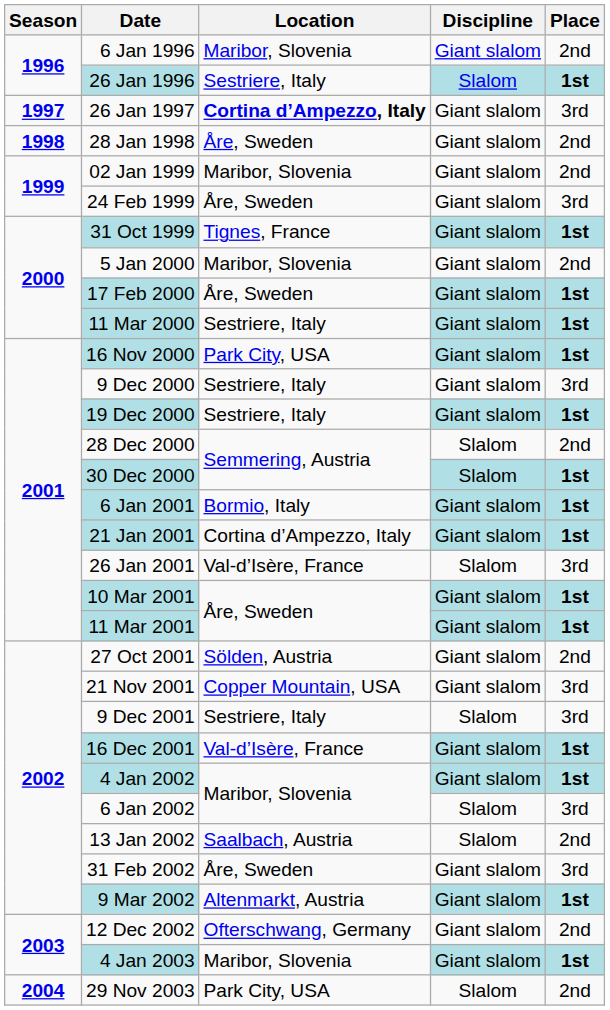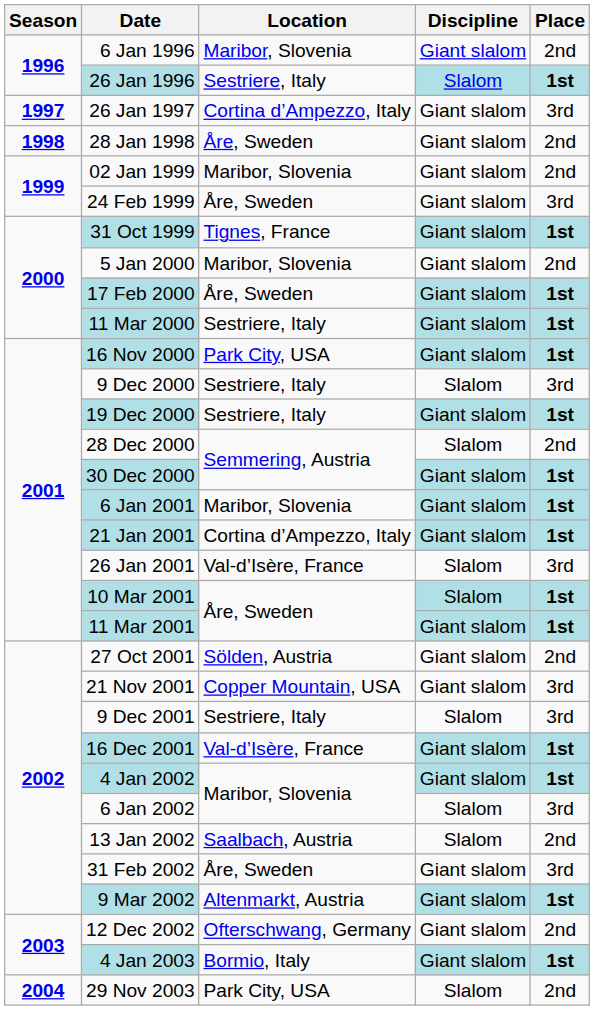26 Jan 1997 | Location: bold -> normal
9 Dec 2000 | Discipline: Giant slalom -> Slalom
30 Dec 2000 | Discipline: Slalom -> Giant slalom
6 Jan 2001 | Location: Bormio, Italy -> Maribor, Slovenia
10 Mar 2001 | Discipline: Giant slalom -> Slalom
4 Jan 2003 | Location: Maribor, Slovenia -> Bormio, Italy
